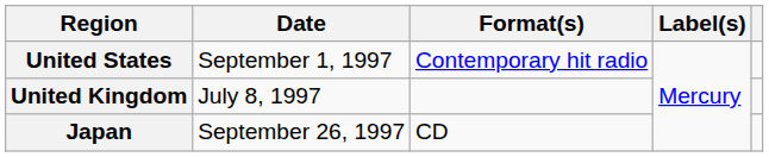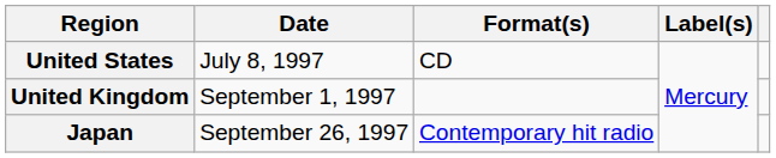United States | Date: September 1, 1997 -> July 8, 1997
United States | Format(s): Contemporary hit radio -> CD
United Kingdom | Date: July 8, 1997 -> September 1, 1997
Japan | Format(s): CD -> Contemporary hit radio
